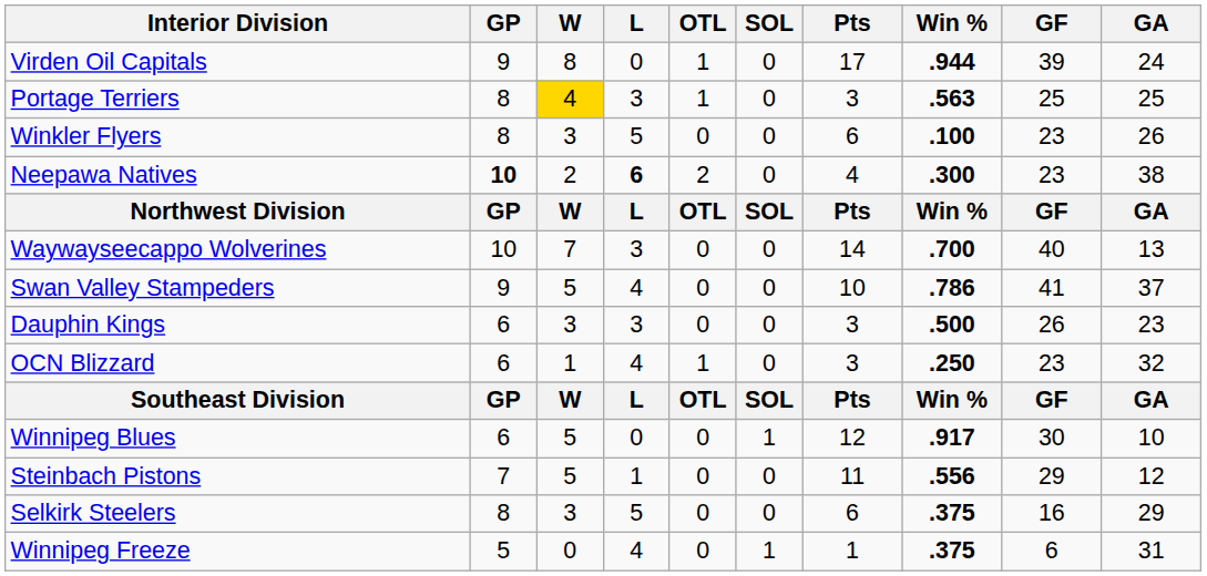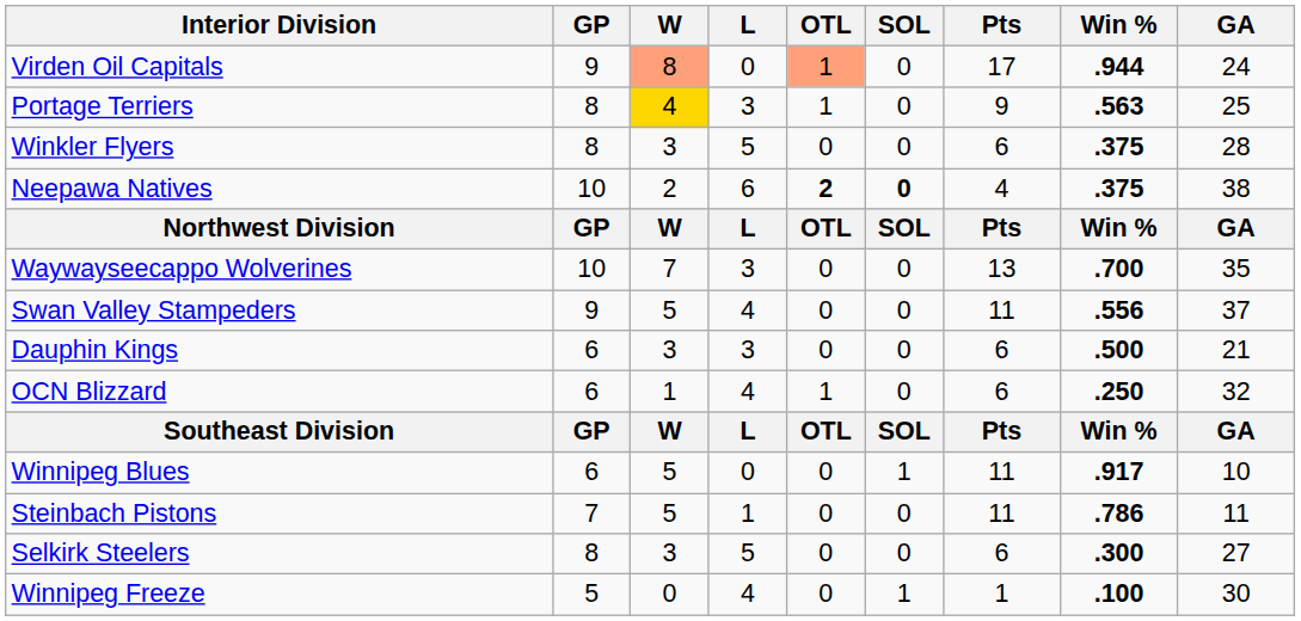- column: GF | 39 | 25 | 23 | 23 | GF | 40 | 41 | 26 | 23 | GF | 30 | 29 | 16 | 6
Virden Oil Capitals | W: no background -> lightsalmon background
Virden Oil Capitals | OTL: no background -> lightsalmon background
Portage Terriers | Pts: 3 -> 9
Winkler Flyers | Win %: .100 -> .375
Winkler Flyers | GA: 26 -> 28
Neepawa Natives | GP: bold -> normal
Neepawa Natives | L: bold -> normal
Neepawa Natives | OTL: normal -> bold
Neepawa Natives | SOL: normal -> bold
Neepawa Natives | Win %: .300 -> .375
Waywayseecappo Wolverines | Pts: 14 -> 13
Waywayseecappo Wolverines | GA: 13 -> 35
Swan Valley Stampeders | Pts: 10 -> 11
Swan Valley Stampeders | Win %: .786 -> .556
Dauphin Kings | Pts: 3 -> 6
Dauphin Kings | GA: 23 -> 21
OCN Blizzard | Pts: 3 -> 6
Winnipeg Blues | Pts: 12 -> 11
Steinbach Pistons | Win %: .556 -> .786
Steinbach Pistons | GA: 12 -> 11
Selkirk Steelers | Win %: .375 -> .300
Selkirk Steelers | GA: 29 -> 27
Winnipeg Freeze | Win %: .375 -> .100
Winnipeg Freeze | GA: 31 -> 30
